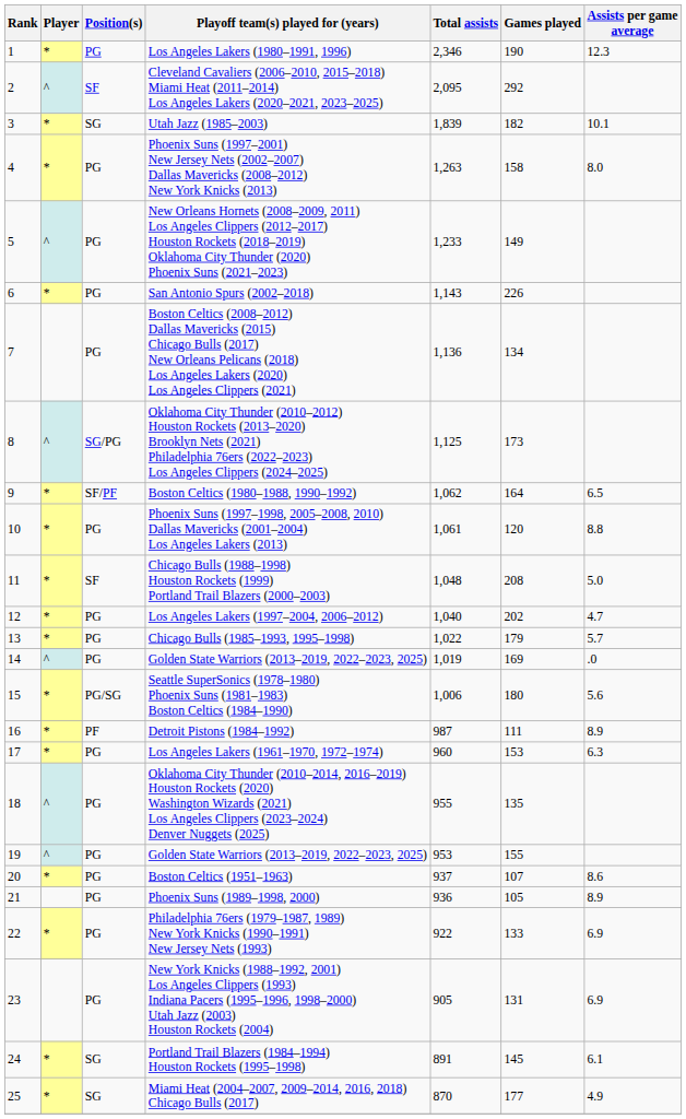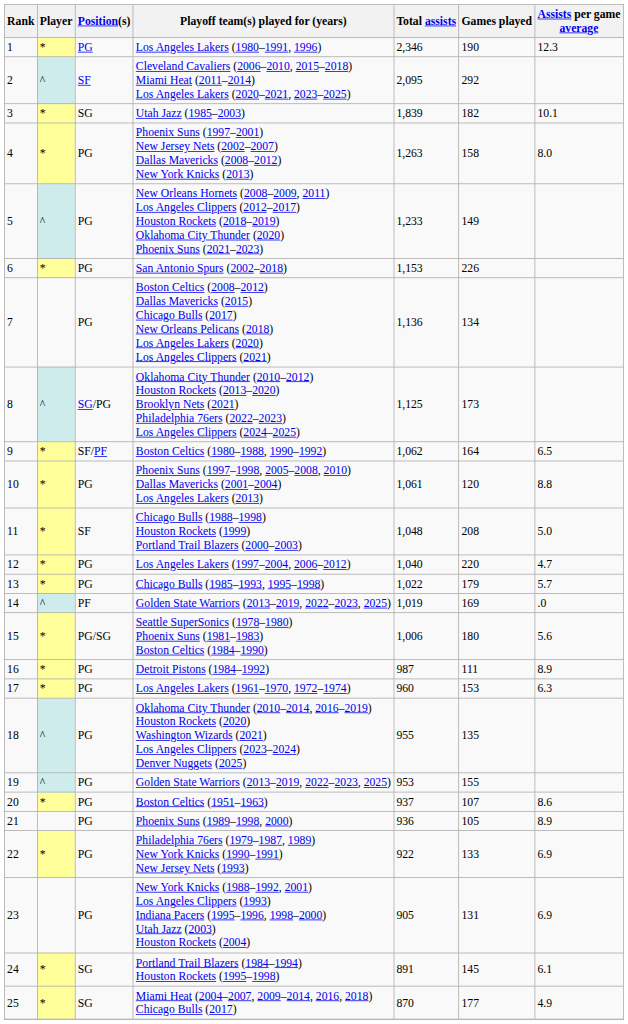San Antonio Spurs (2002–2018) | Total assists: 1,143 -> 1,153
Los Angeles Lakers (1997–2004, 2006–2012) | Games played: 202 -> 220
14 / Golden State Warriors (2013–2019, 2022–2023, 2025) | Position(s): PG -> PF
Detroit Pistons (1984–1992) | Position(s): PF -> PG
